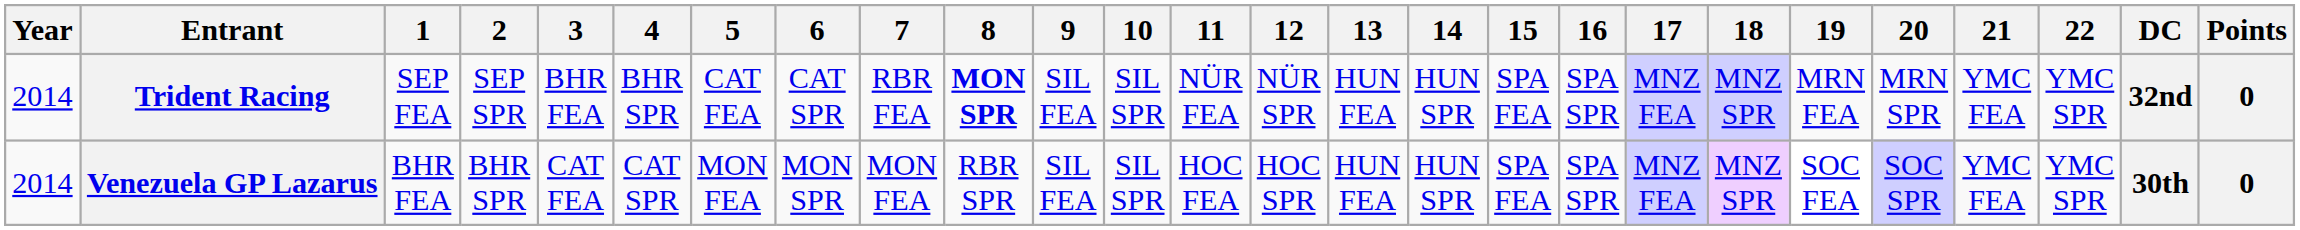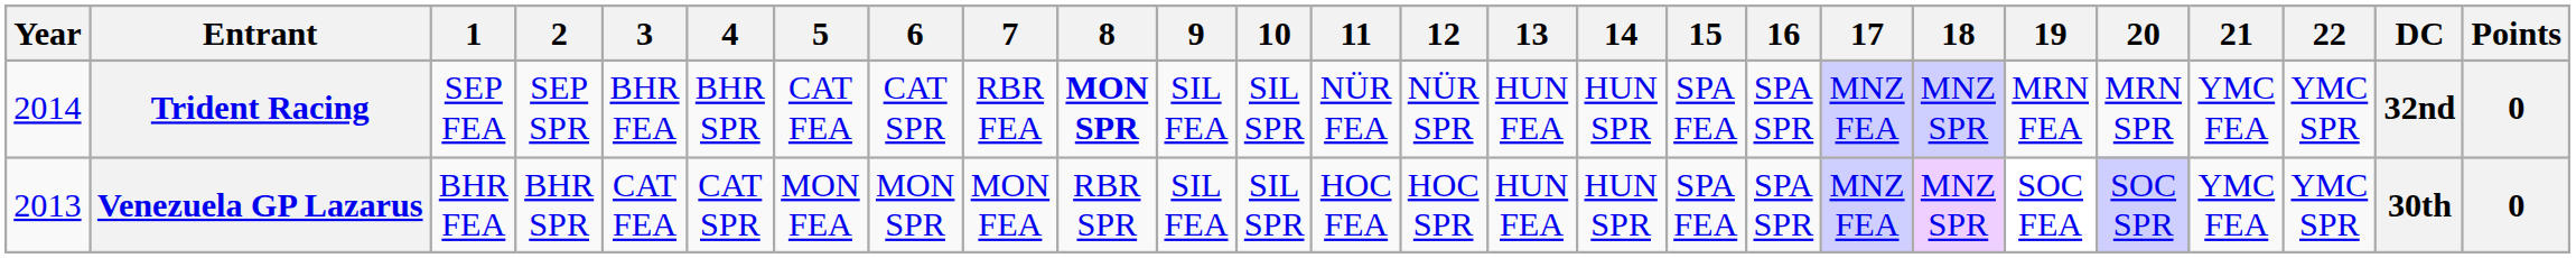Venezuela GP Lazarus | Year: 2014 -> 2013
